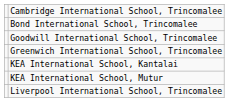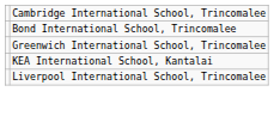- row: Goodwill International School, Trincomalee
- row: KEA International School, Mutur
